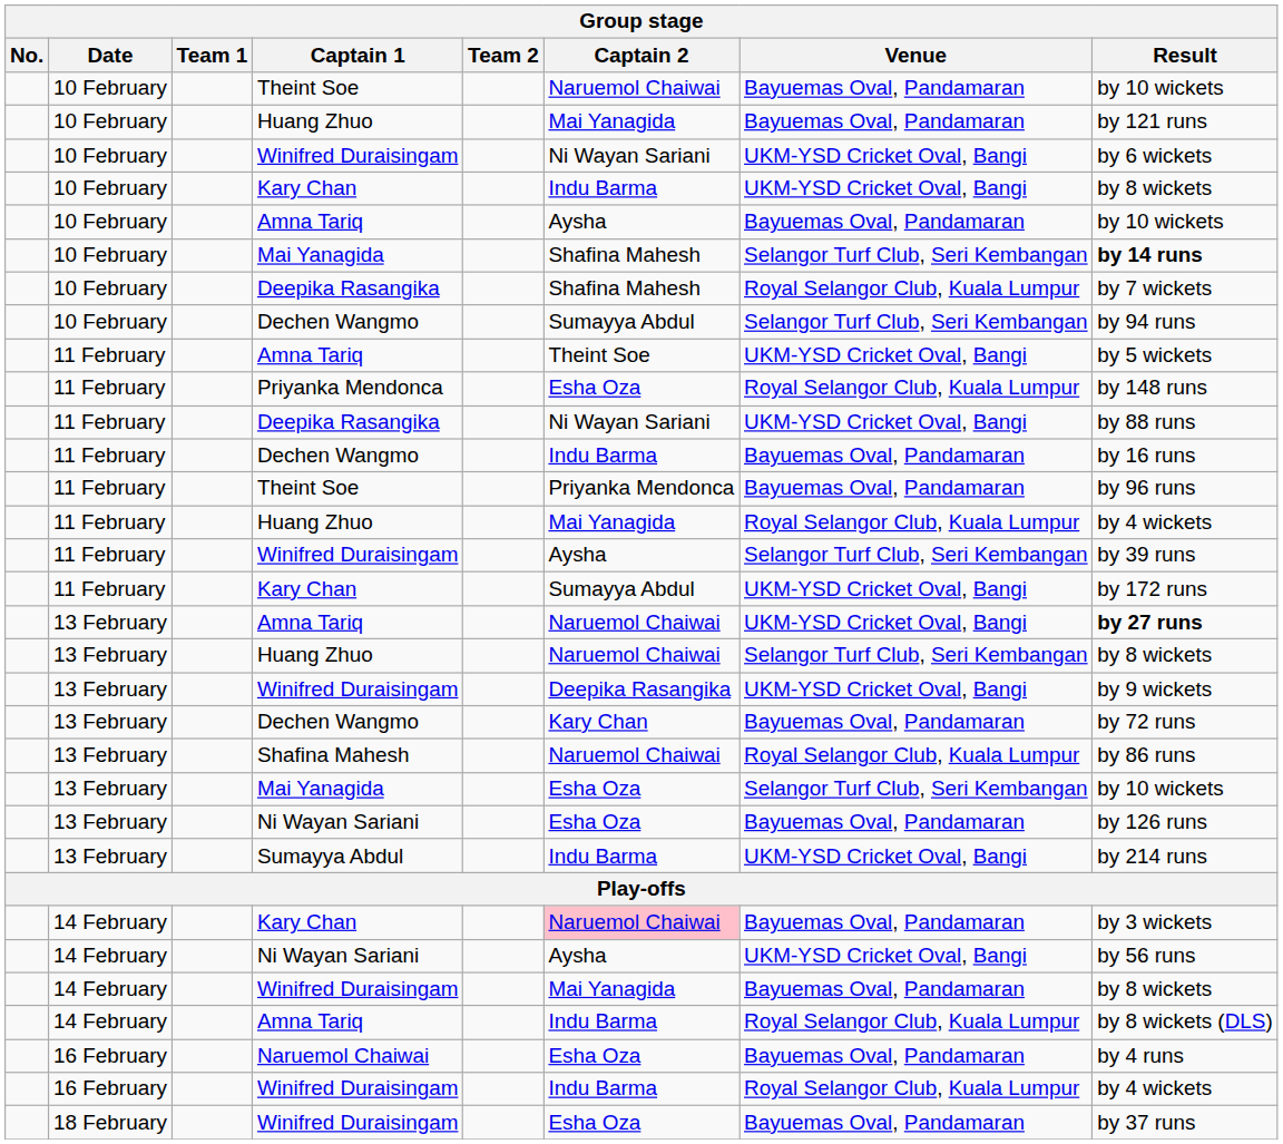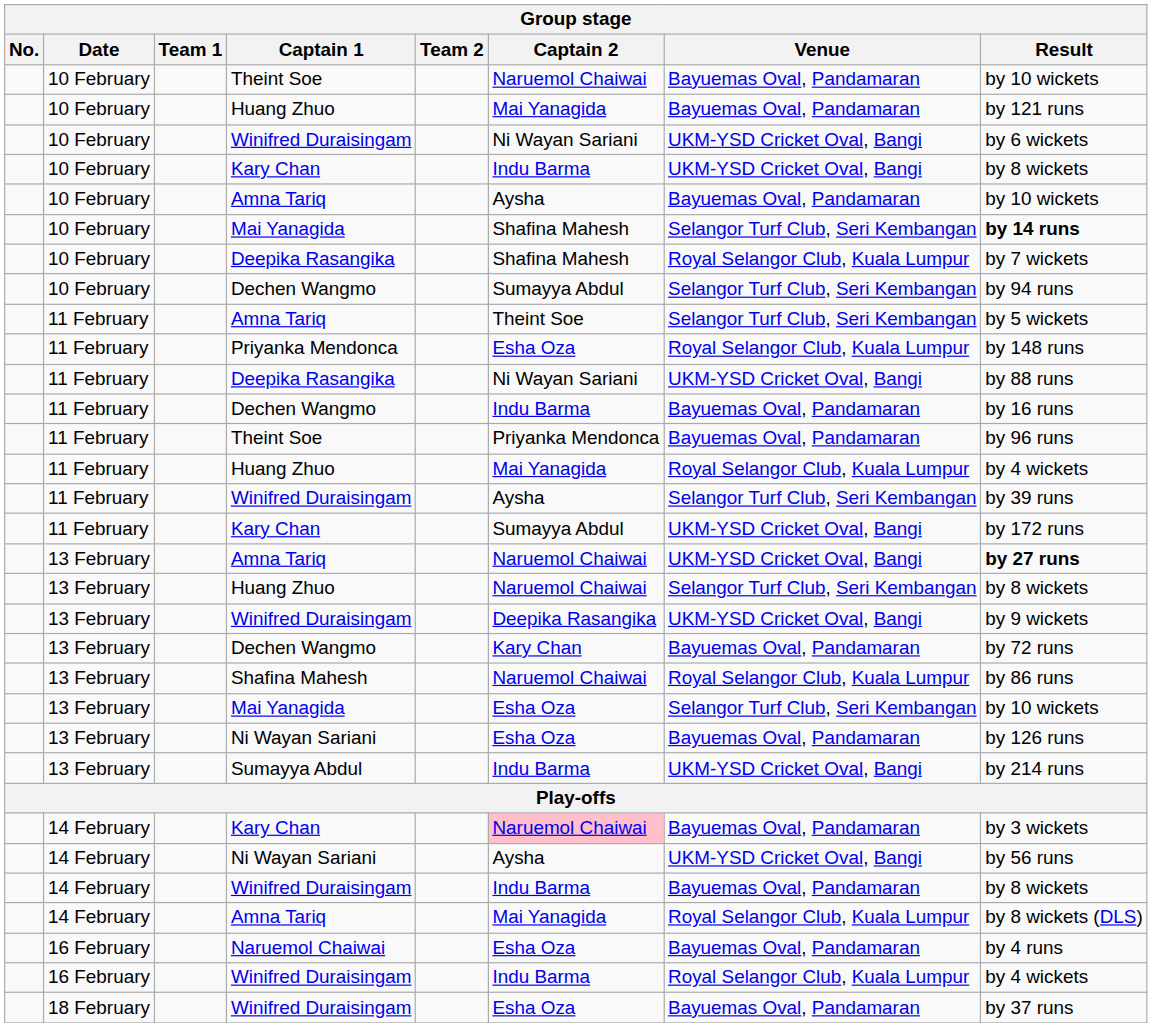11 February / Amna Tariq | Venue: UKM-YSD Cricket Oval, Bangi -> Selangor Turf Club, Seri Kembangan
14 February / Winifred Duraisingam | Captain 2: Mai Yanagida -> Indu Barma
14 February / Amna Tariq | Captain 2: Indu Barma -> Mai Yanagida
